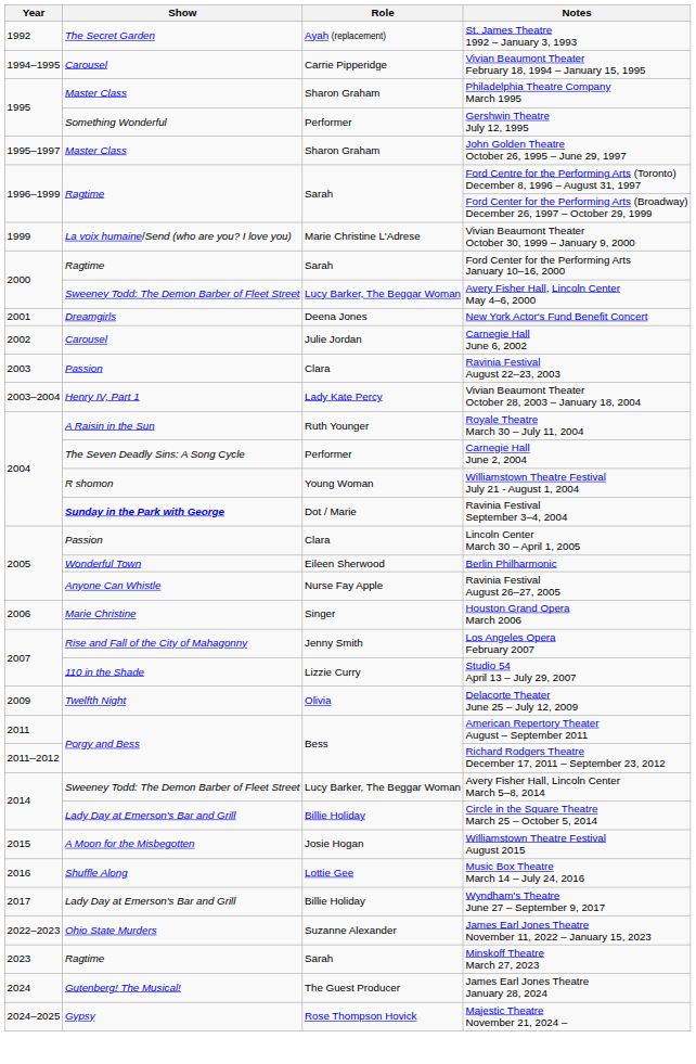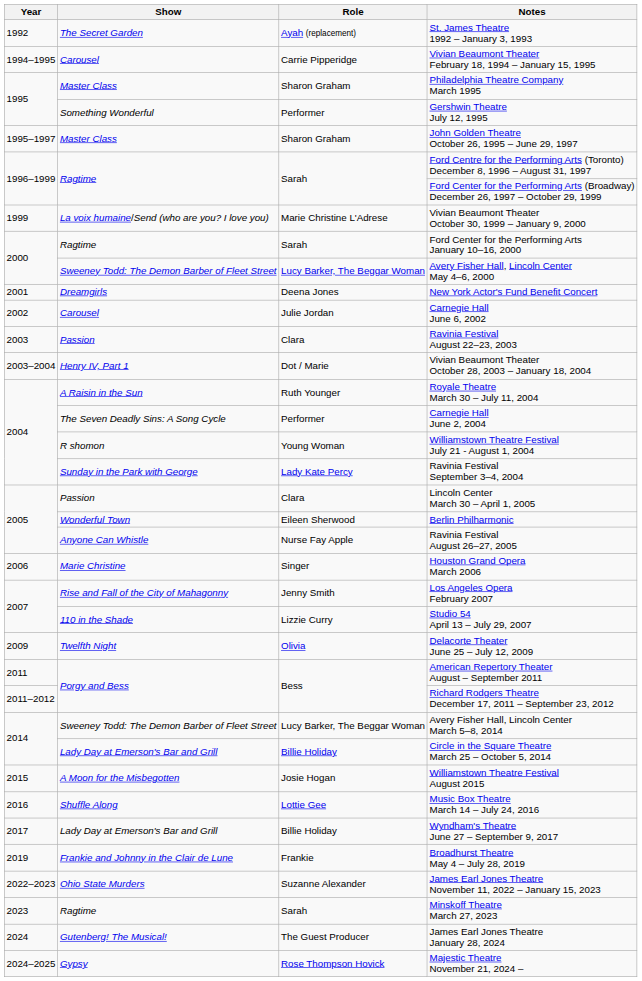Vivian Beaumont Theater October 28, 2003 – January 18, 2004 | Role: Lady Kate Percy -> Dot / Marie
Ravinia Festival September 3–4, 2004 | Show: bold -> normal
Ravinia Festival September 3–4, 2004 | Role: Dot / Marie -> Lady Kate Percy
+ row: 2019 | Frankie and Johnny in the Clair de Lune | Frankie | Broadhurst Theatre May 4 – July 28, 2019
